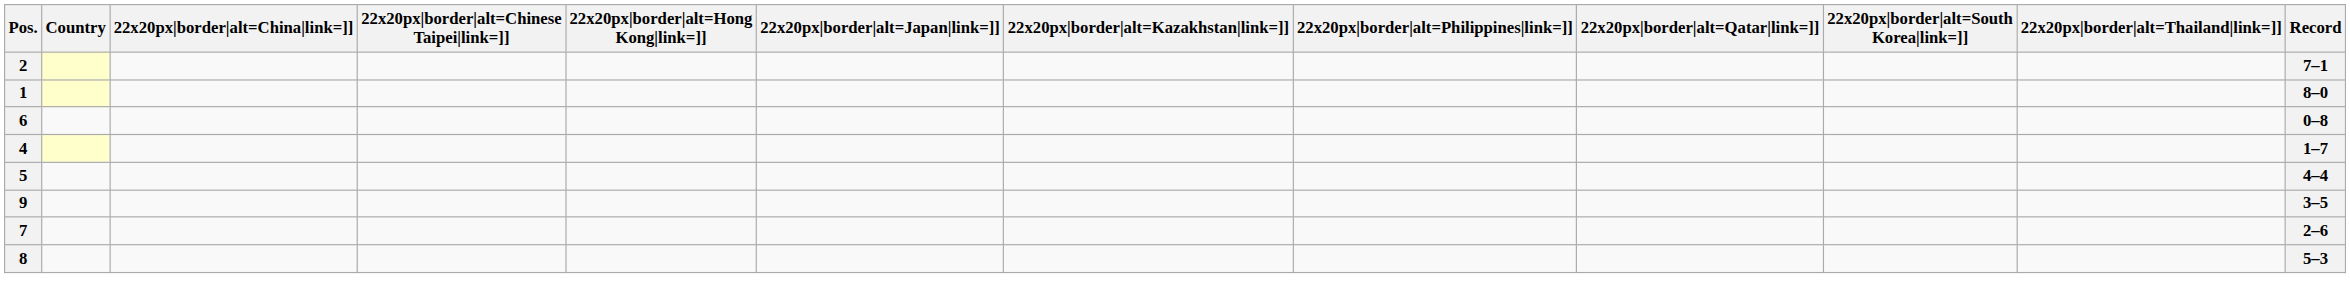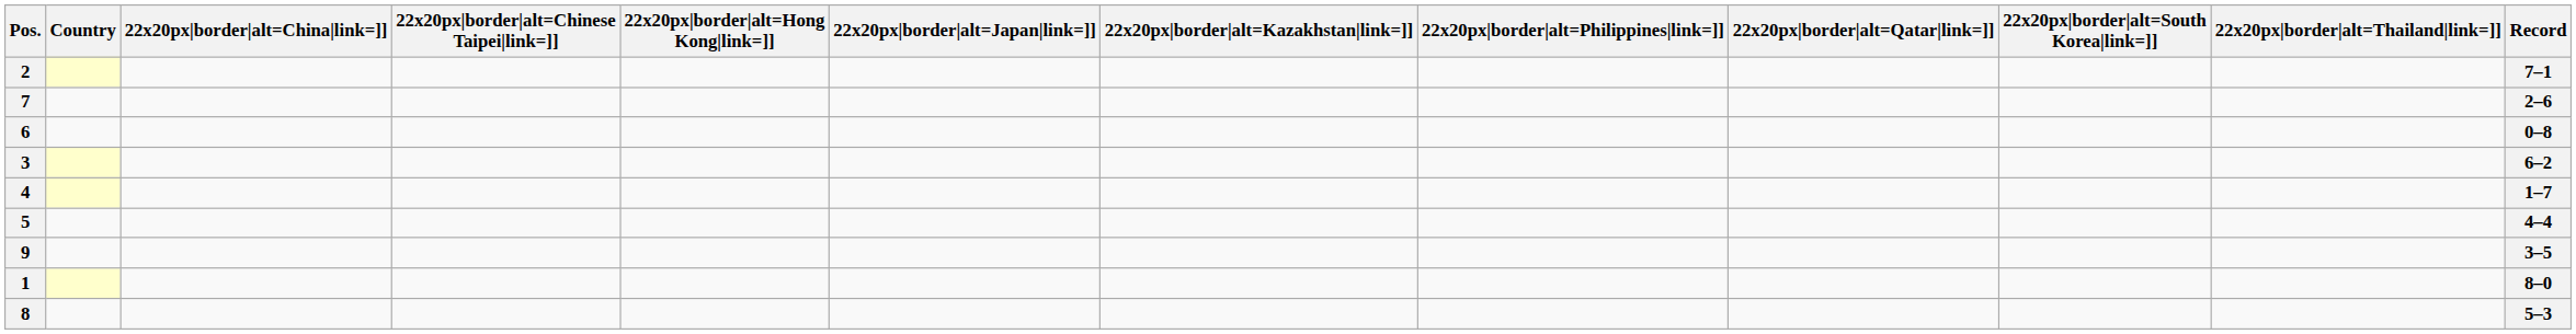rows swapped: 7 <-> 1
+ row: 3 | 6–2
